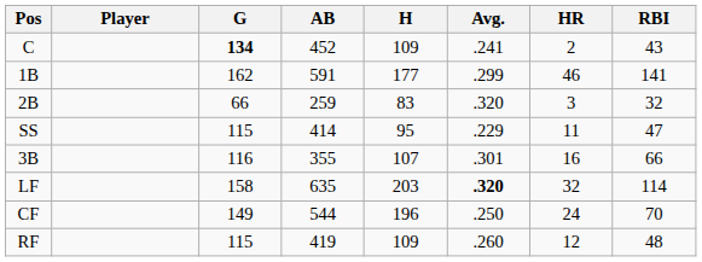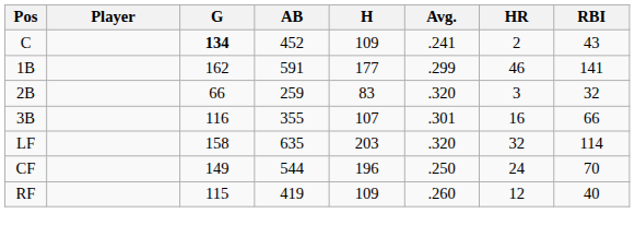- row: SS | 115 | 414 | 95 | .229 | 11 | 47
LF | Avg.: bold -> normal
RF | RBI: 48 -> 40
